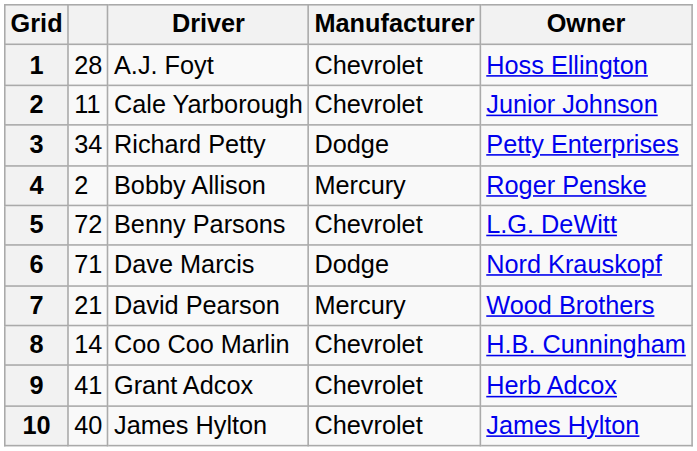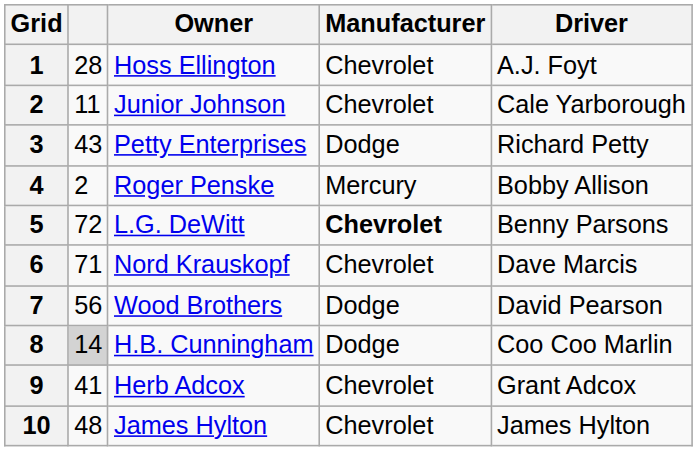columns swapped: Driver <-> Owner
3 | column 2: 34 -> 43
5 | Manufacturer: normal -> bold
6 | Manufacturer: Dodge -> Chevrolet
7 | column 2: 21 -> 56
7 | Manufacturer: Mercury -> Dodge
8 | column 2: no background -> lightgrey background
8 | Manufacturer: Chevrolet -> Dodge
10 | column 2: 40 -> 48
